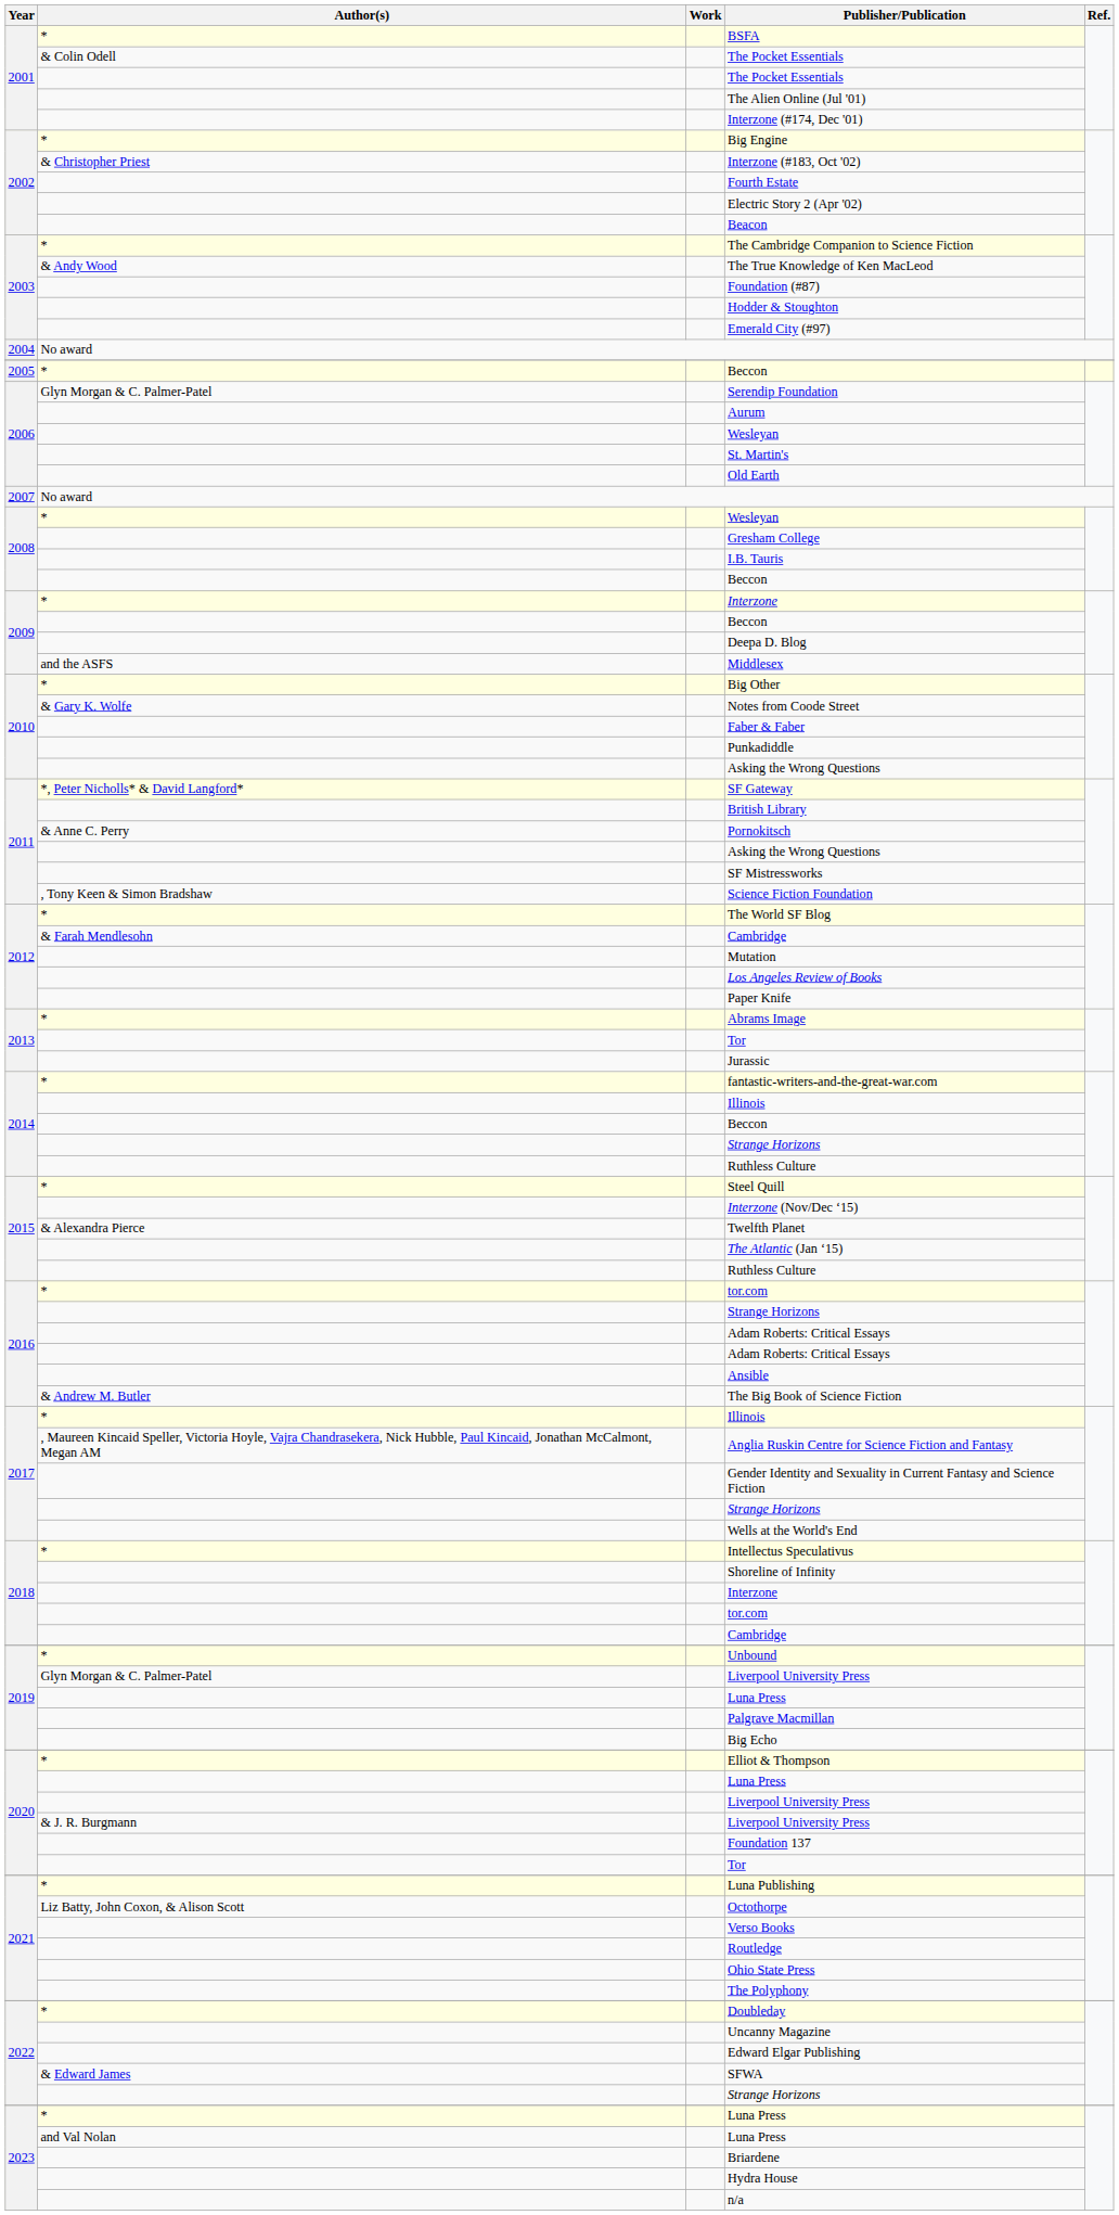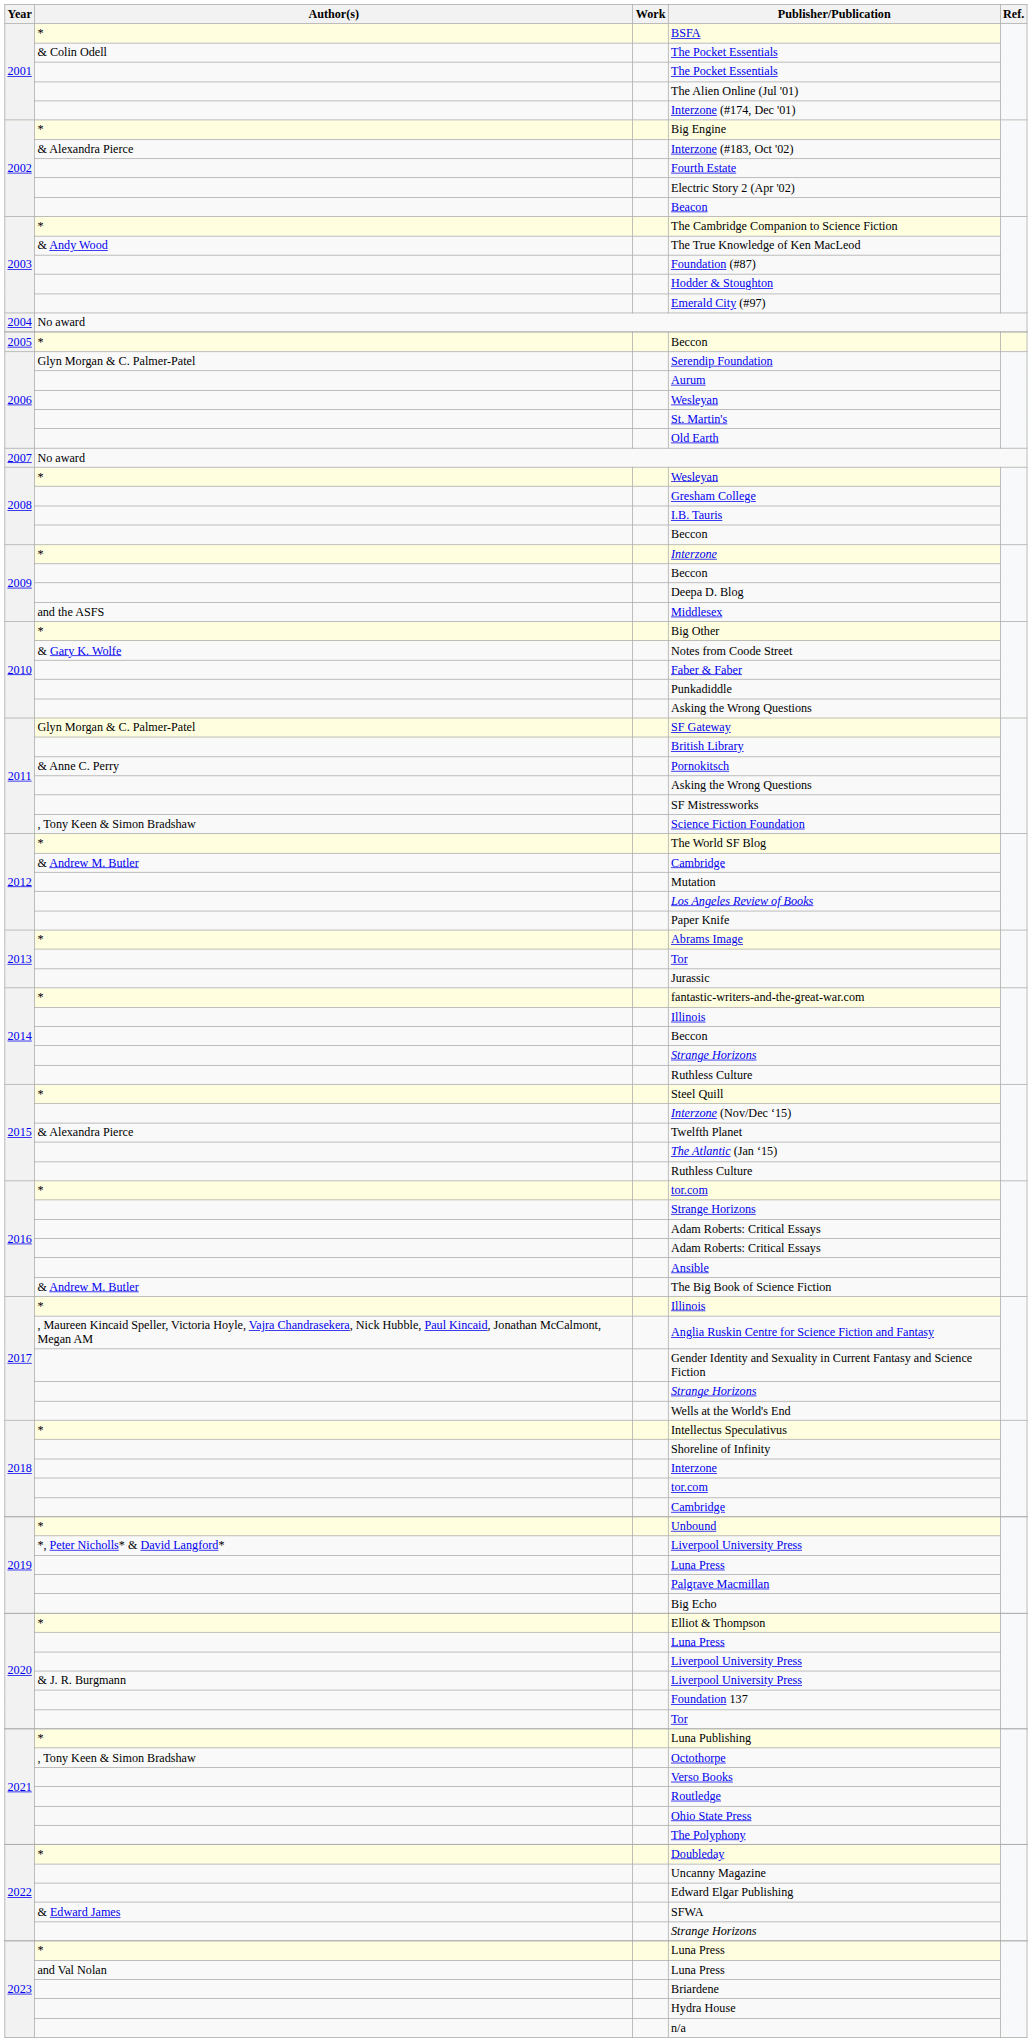Interzone (#183, Oct '02) | Author(s): & Christopher Priest -> & Alexandra Pierce
SF Gateway | Author(s): *, Peter Nicholls* & David Langford* -> Glyn Morgan & C. Palmer-Patel
2012 / Cambridge | Author(s): & Farah Mendlesohn -> & Andrew M. Butler
2019 / Liverpool University Press | Author(s): Glyn Morgan & C. Palmer-Patel -> *, Peter Nicholls* & David Langford*
Octothorpe | Author(s): Liz Batty, John Coxon, & Alison Scott -> , Tony Keen & Simon Bradshaw
